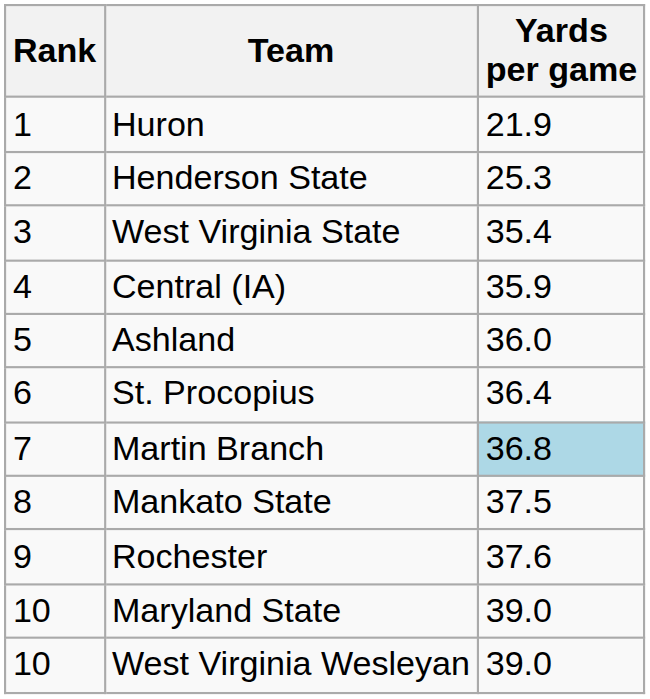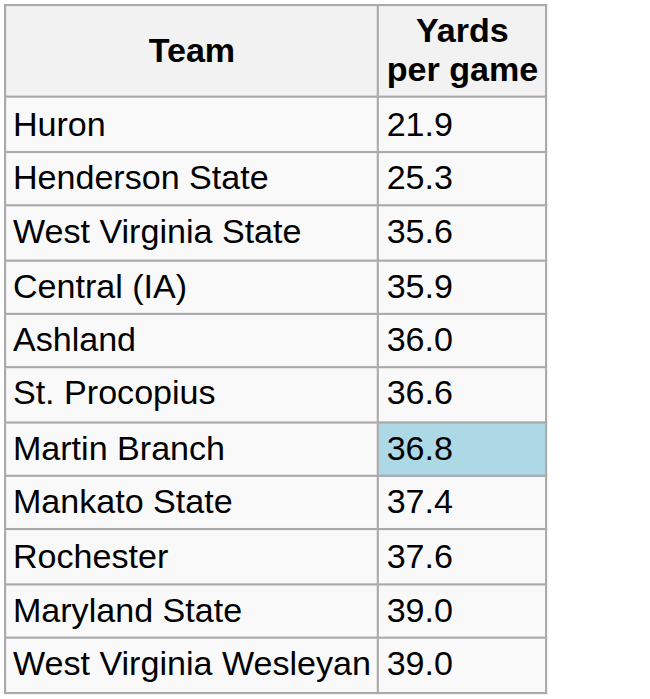- column: Rank | 1 | 2 | 3 | 4 | 5 | 6 | 7 | 8 | 9 | 10 | 10
West Virginia State | Yards per game: 35.4 -> 35.6
St. Procopius | Yards per game: 36.4 -> 36.6
Mankato State | Yards per game: 37.5 -> 37.4
